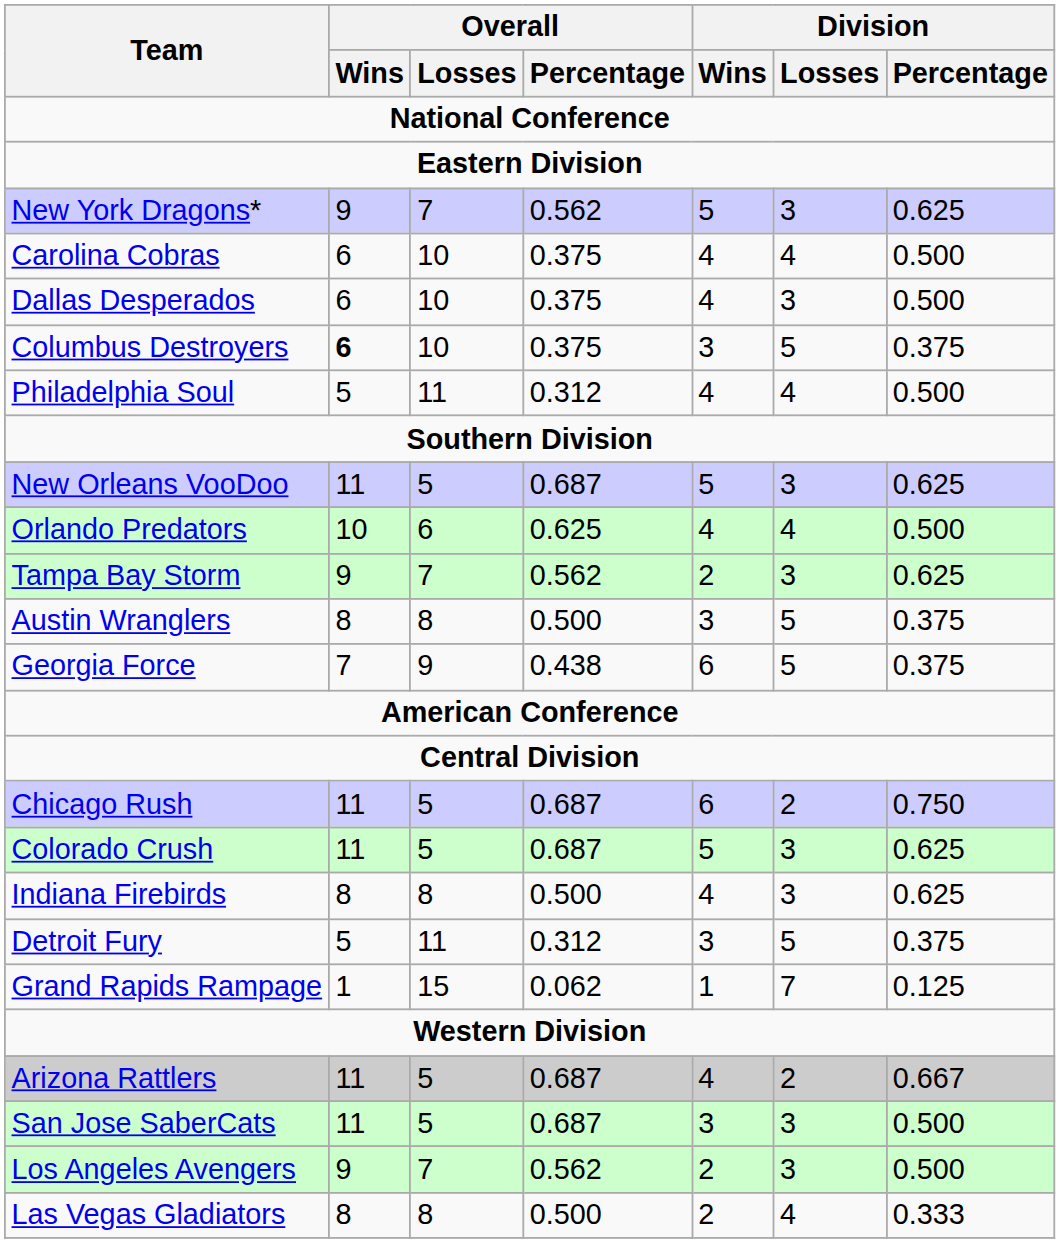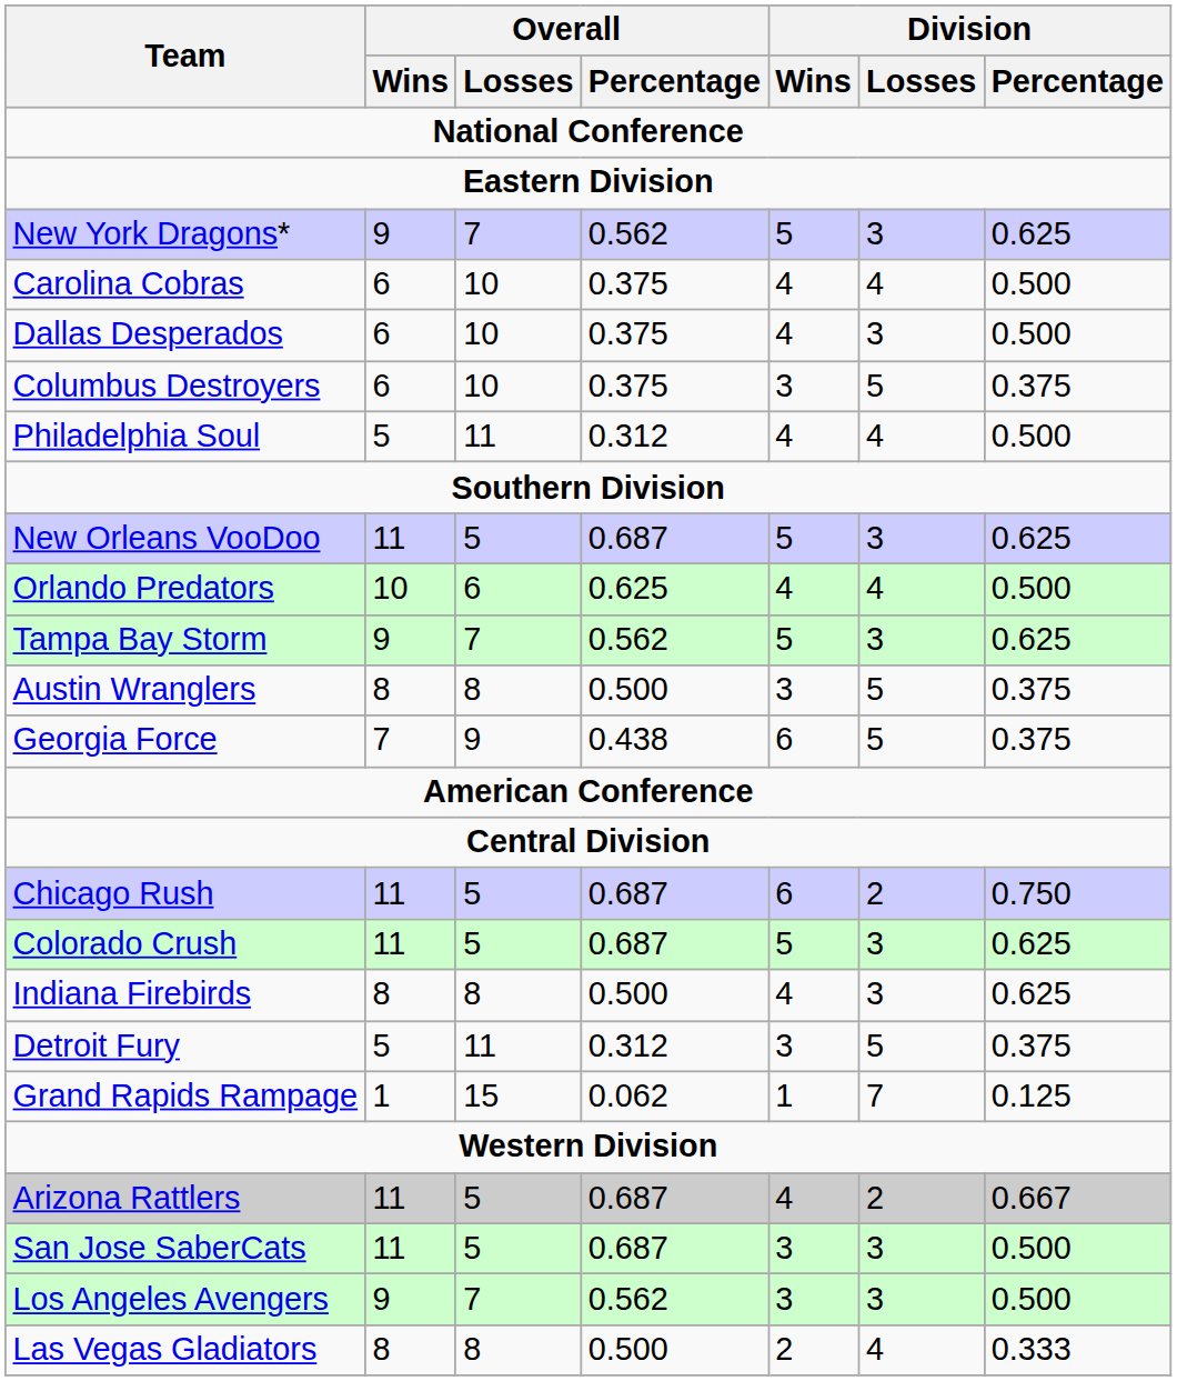Columbus Destroyers | Overall / Wins: bold -> normal
Tampa Bay Storm | Division / Wins: 2 -> 5
Los Angeles Avengers | Division / Wins: 2 -> 3
